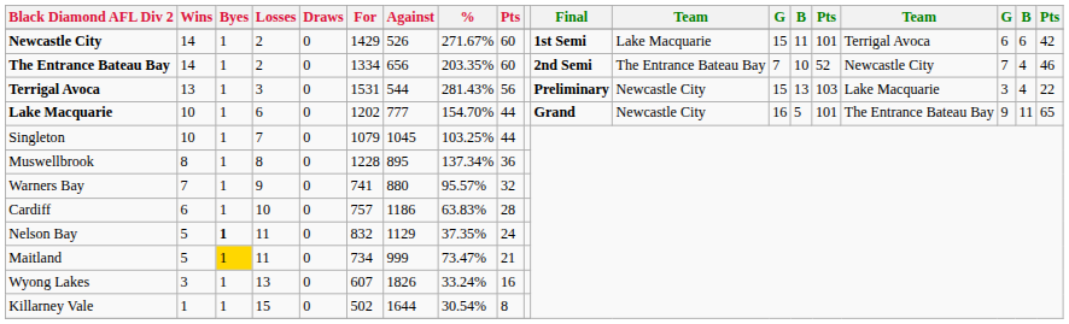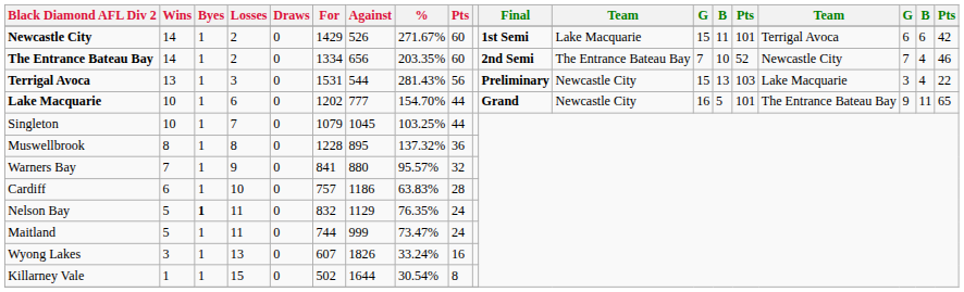Muswellbrook | %: 137.34% -> 137.32%
Warners Bay | For: 741 -> 841
Nelson Bay | %: 37.35% -> 76.35%
Maitland | Byes: gold background -> no background
Maitland | For: 734 -> 744
Maitland | column 9: 21 -> 24
